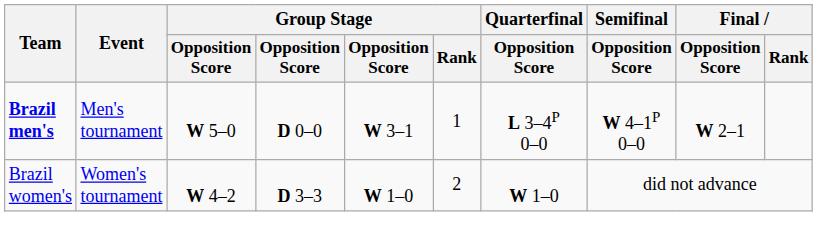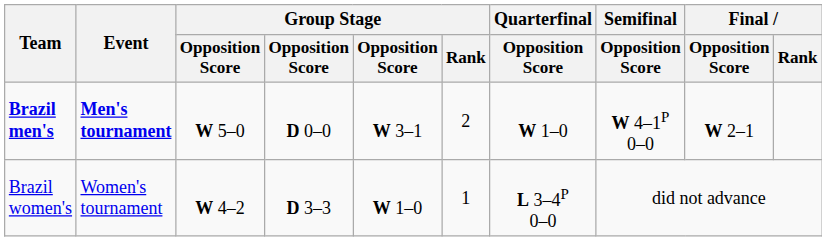Brazil men's | Event: normal -> bold
Brazil men's | Group Stage / Rank: 1 -> 2
Brazil men's | Quarterfinal / Opposition Score: L 3–4P 0–0 -> W 1–0
Brazil women's | Group Stage / Rank: 2 -> 1
Brazil women's | Quarterfinal / Opposition Score: W 1–0 -> L 3–4P 0–0
